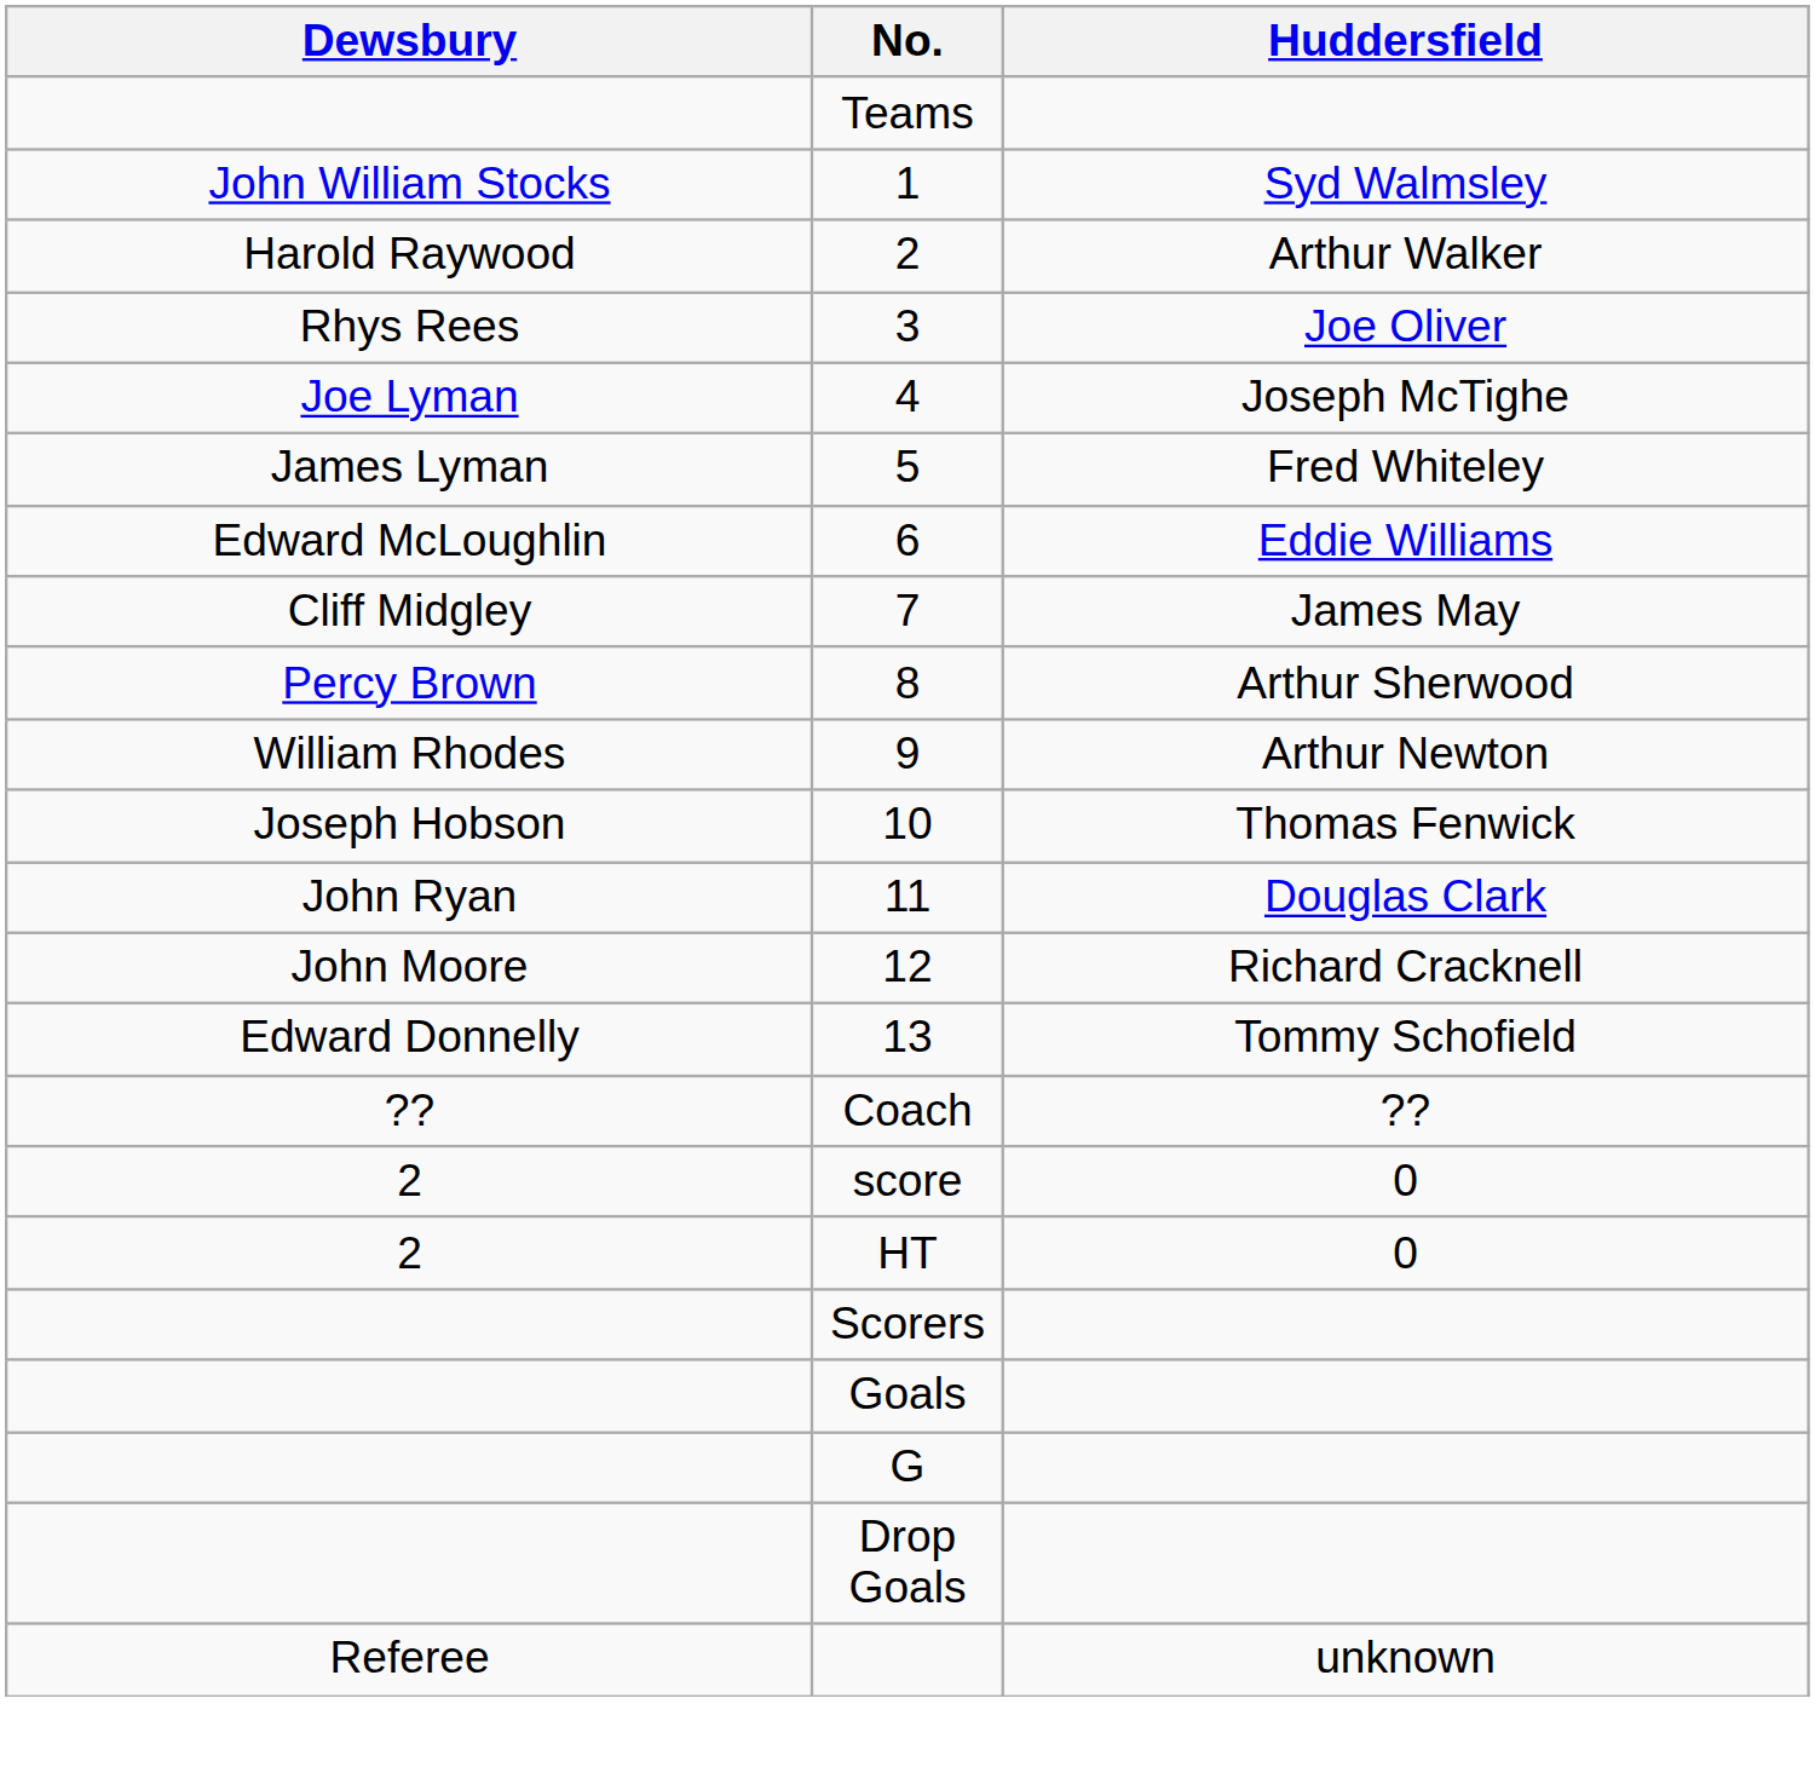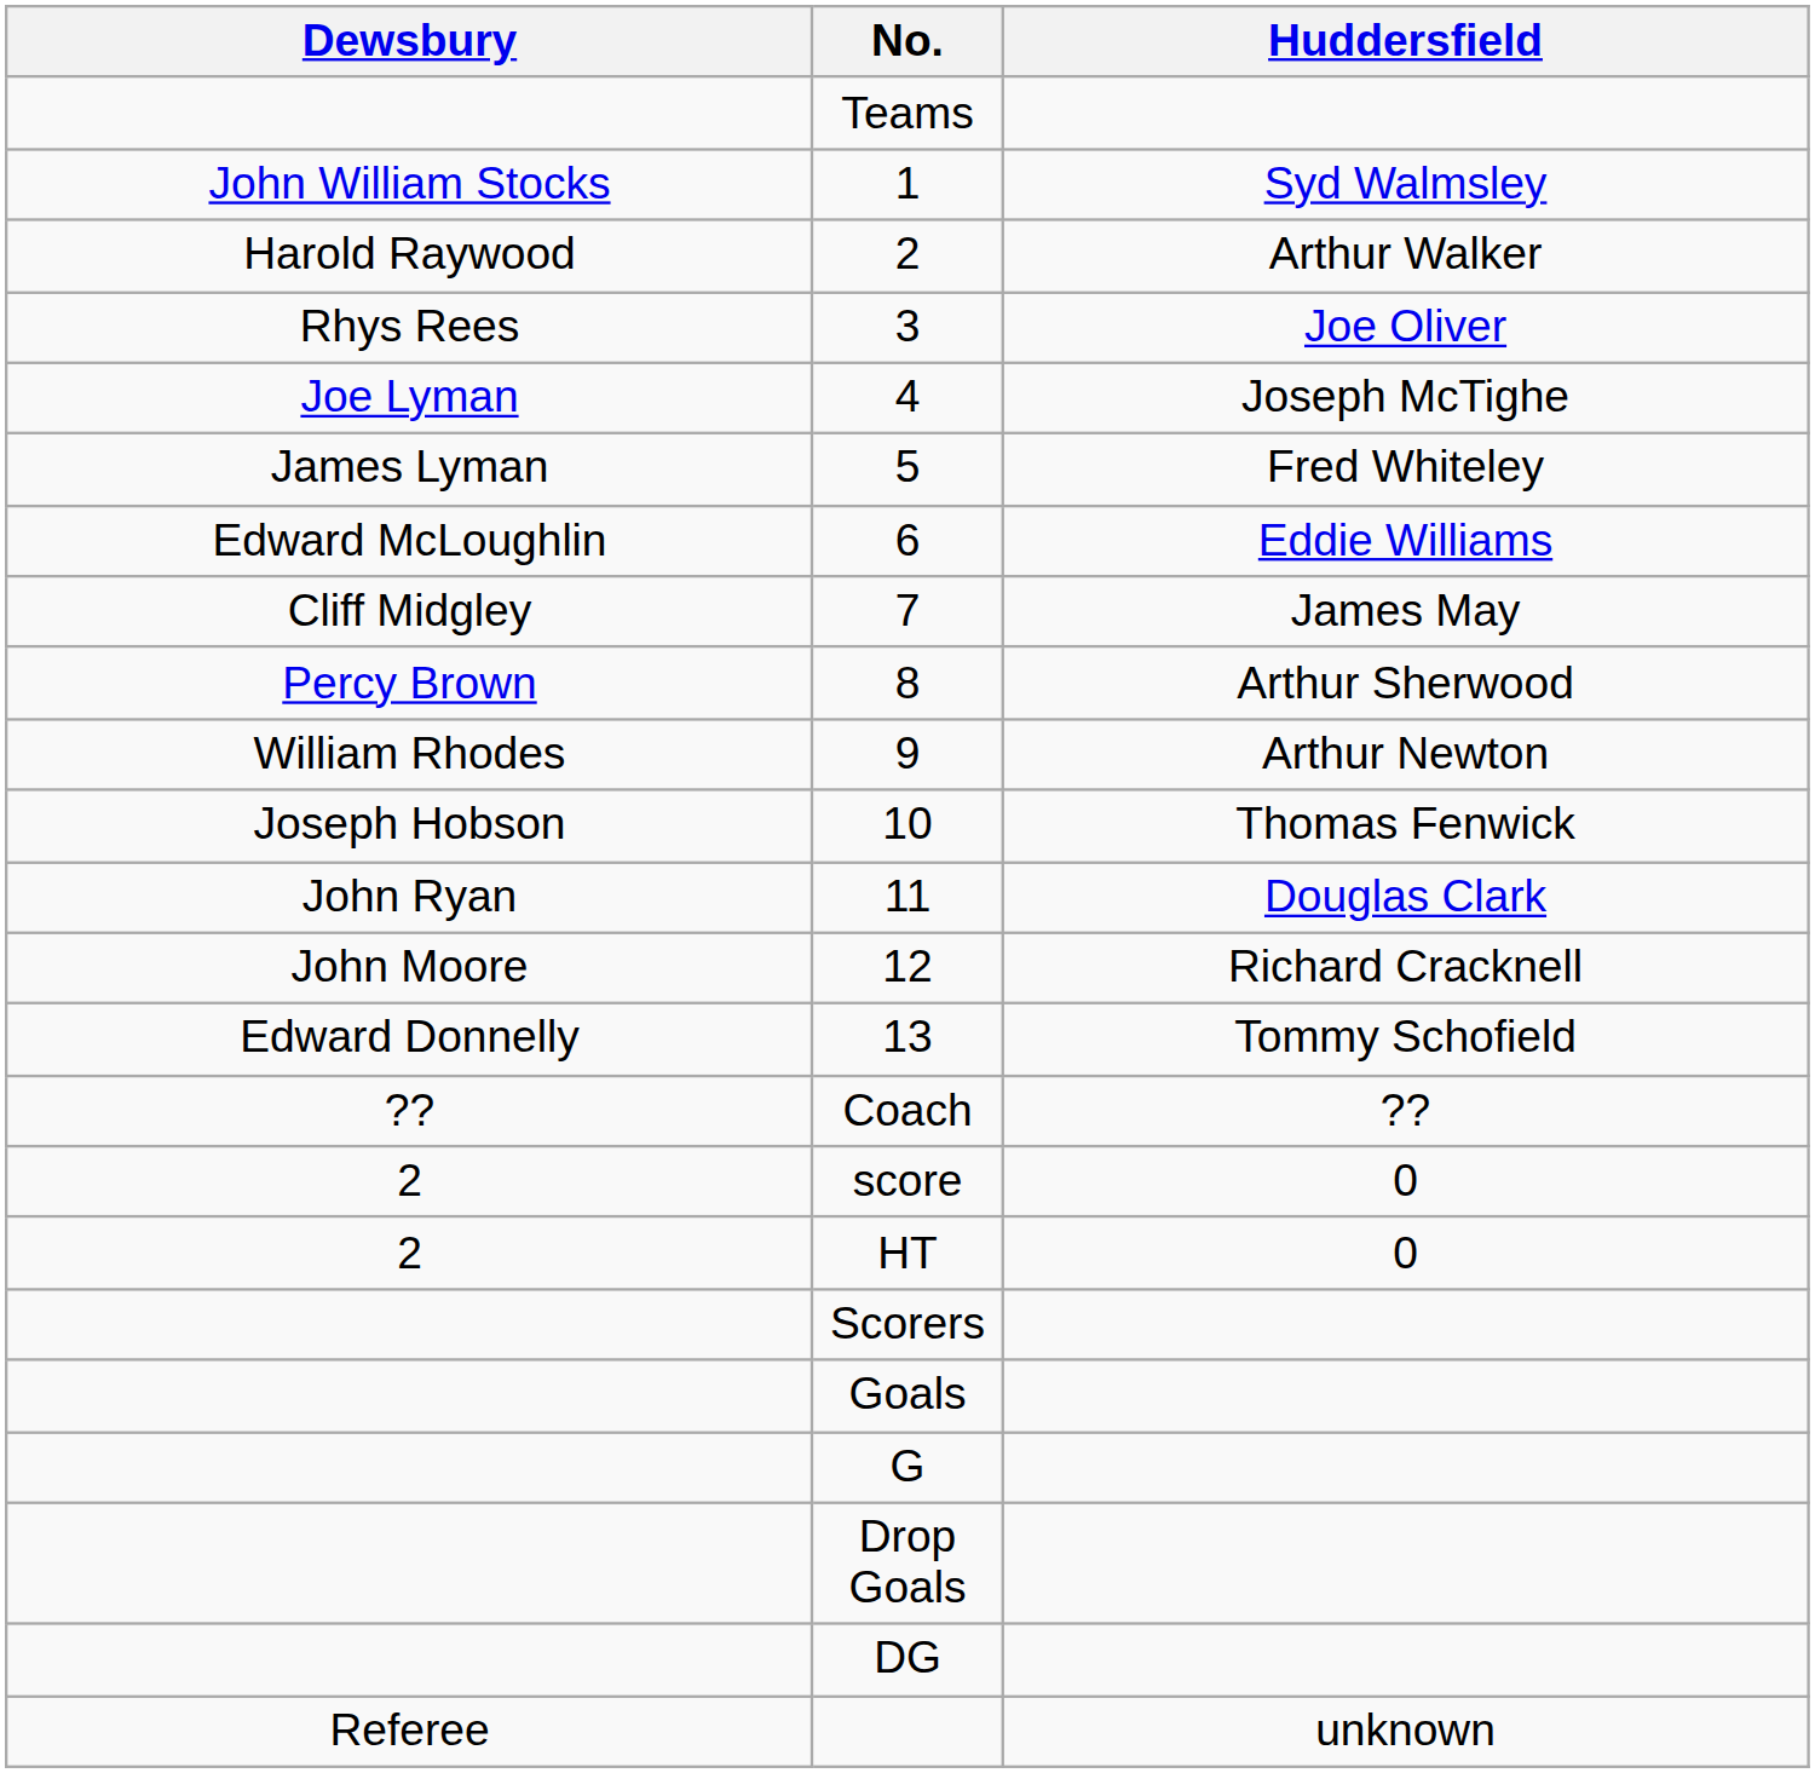+ row: DG
